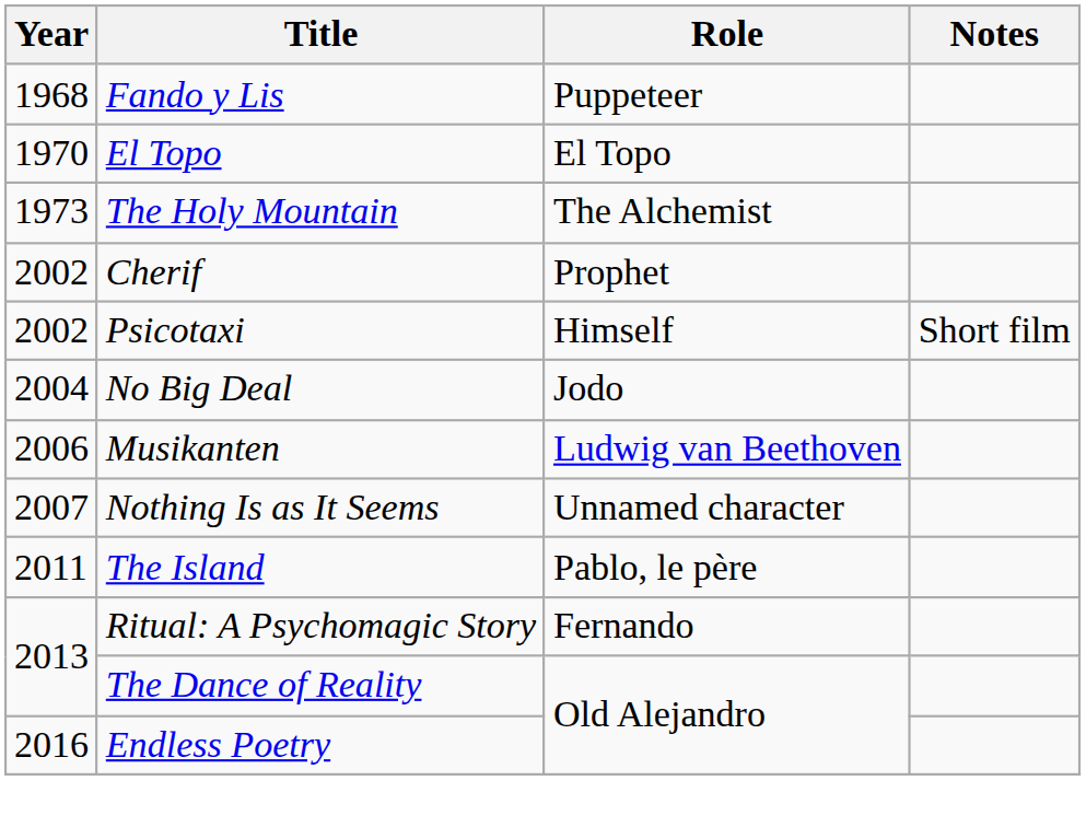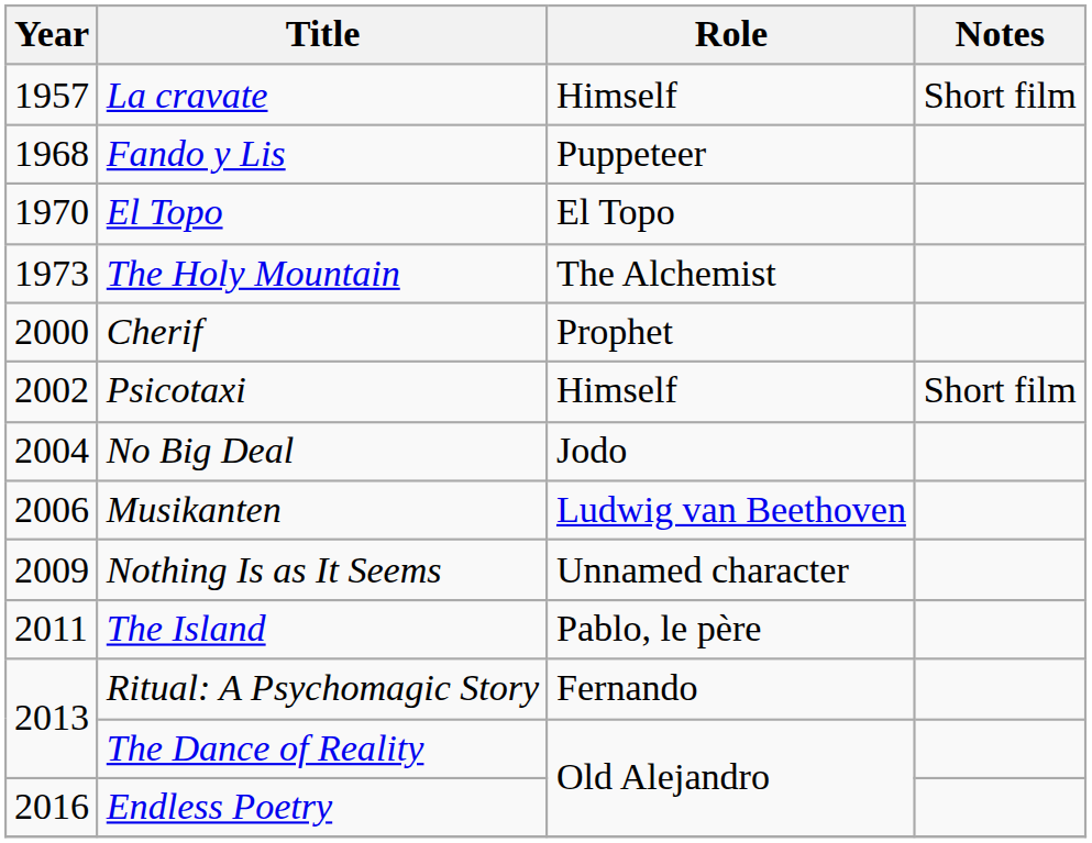+ row: 1957 | La cravate | Himself | Short film
Cherif | Year: 2002 -> 2000
Nothing Is as It Seems | Year: 2007 -> 2009
